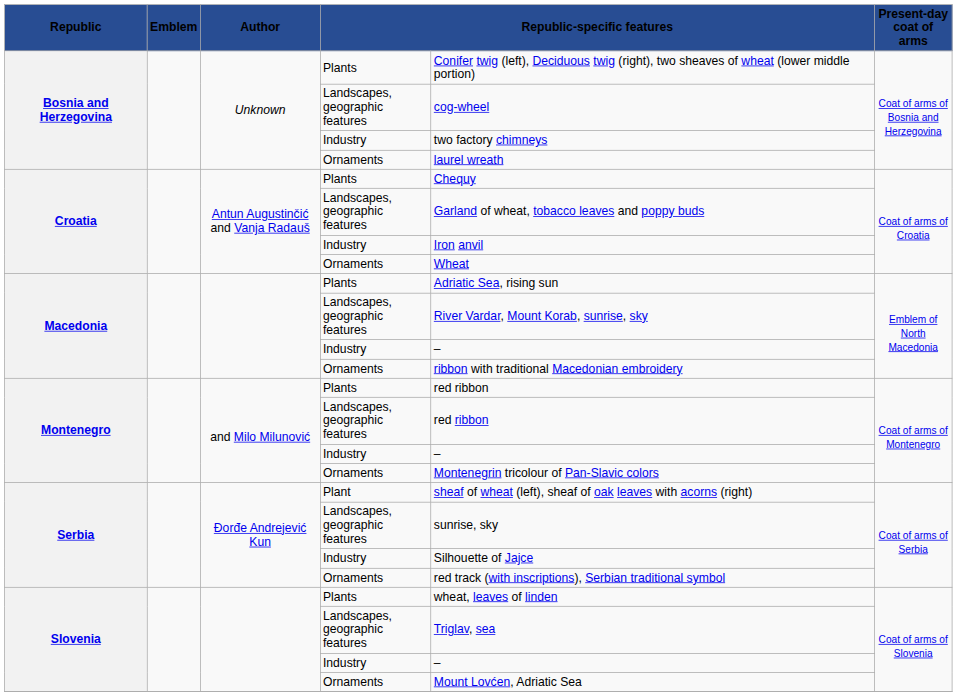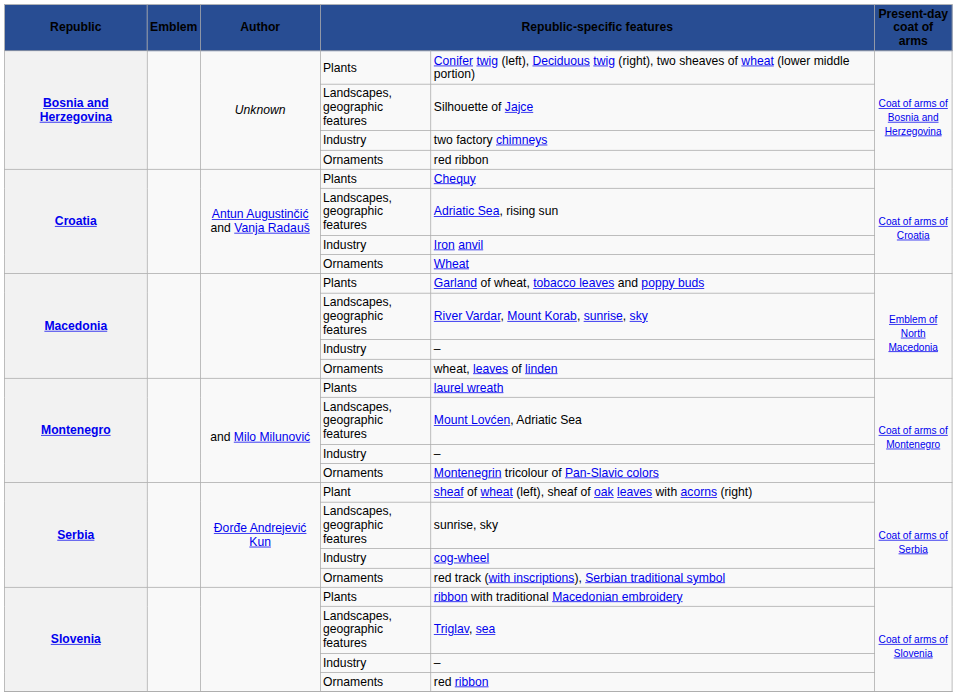Bosnia and Herzegovina / Landscapes, geographic features | column 5: cog-wheel -> Silhouette of Jajce
Bosnia and Herzegovina / Ornaments | column 5: laurel wreath -> red ribbon
Croatia / Landscapes, geographic features | column 5: Garland of wheat, tobacco leaves and poppy buds -> Adriatic Sea, rising sun
Macedonia / Plants | column 5: Adriatic Sea, rising sun -> Garland of wheat, tobacco leaves and poppy buds
Macedonia / Ornaments | column 5: ribbon with traditional Macedonian embroidery -> wheat, leaves of linden
Montenegro / Plants | column 5: red ribbon -> laurel wreath
Montenegro / Landscapes, geographic features | column 5: red ribbon -> Mount Lovćen, Adriatic Sea
Serbia / Industry | column 5: Silhouette of Jajce -> cog-wheel
Slovenia / Plants | column 5: wheat, leaves of linden -> ribbon with traditional Macedonian embroidery
Slovenia / Ornaments | column 5: Mount Lovćen, Adriatic Sea -> red ribbon
